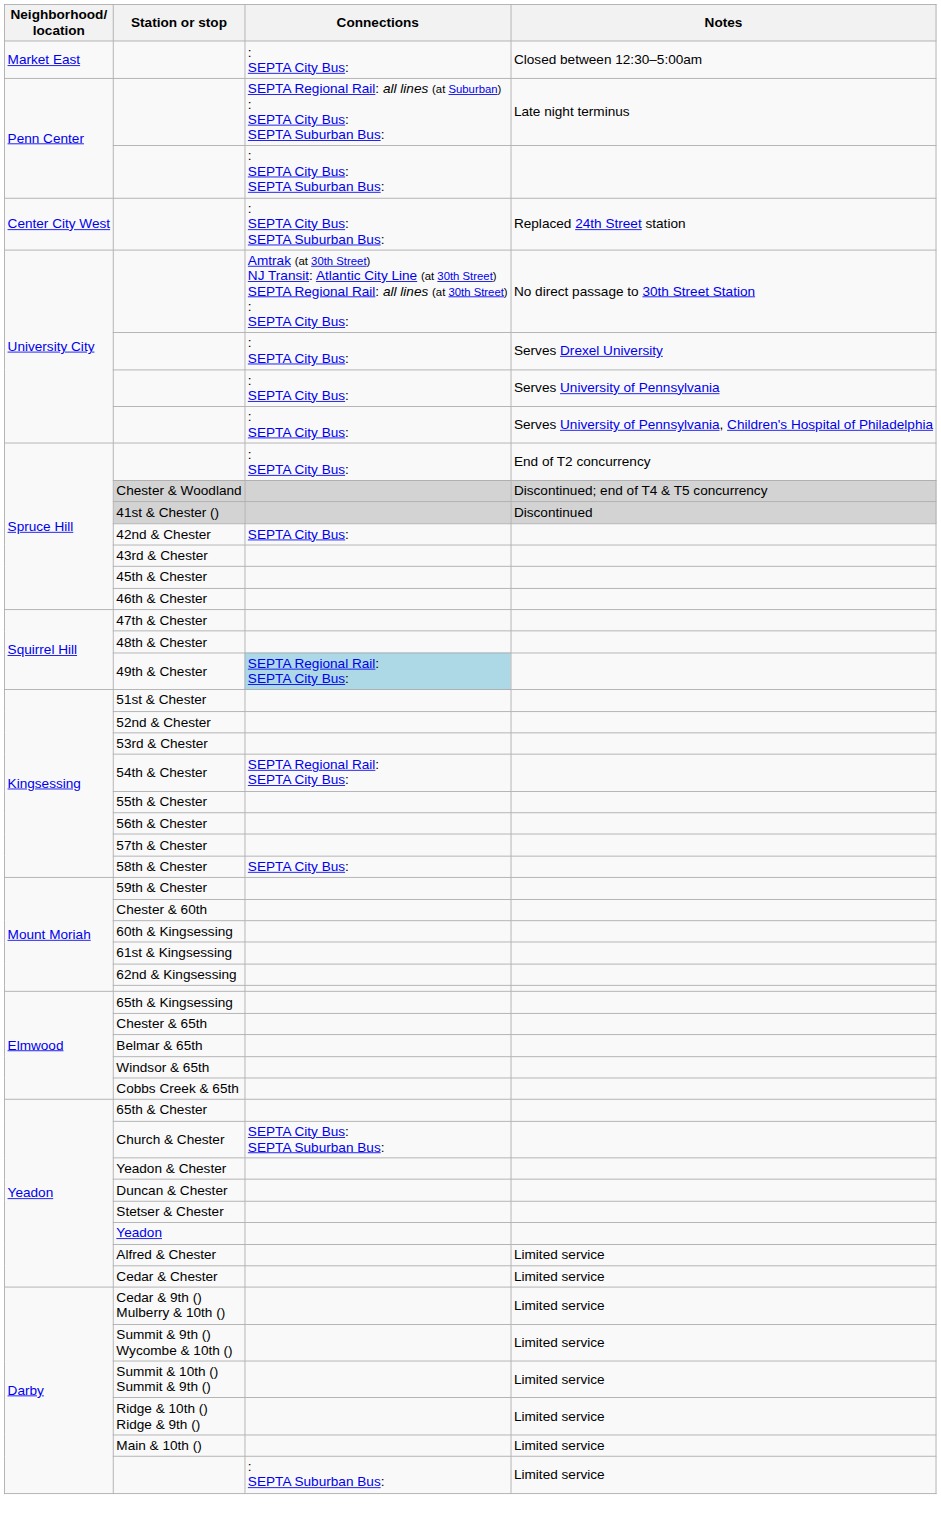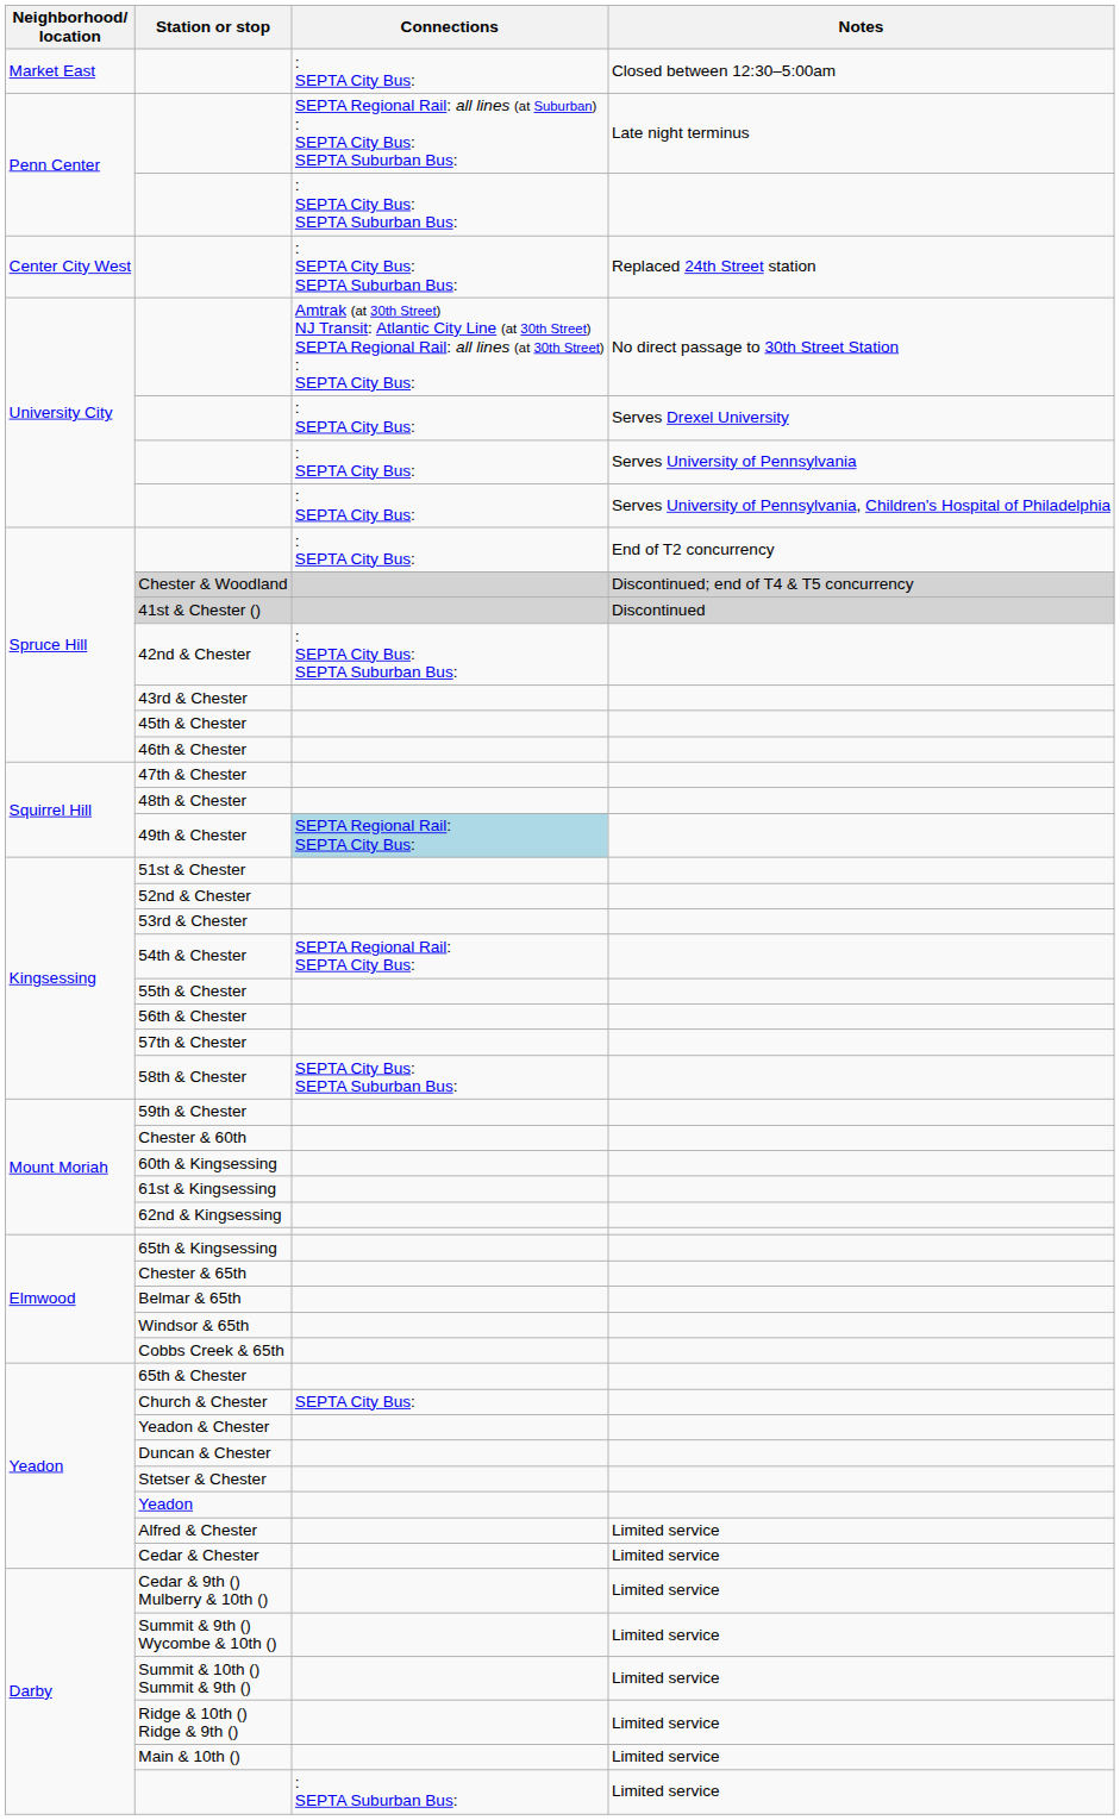42nd & Chester | Connections: SEPTA City Bus: -> : SEPTA City Bus: SEPTA Suburban Bus:
58th & Chester | Connections: SEPTA City Bus: -> SEPTA City Bus: SEPTA Suburban Bus:
Church & Chester | Connections: SEPTA City Bus: SEPTA Suburban Bus: -> SEPTA City Bus:
